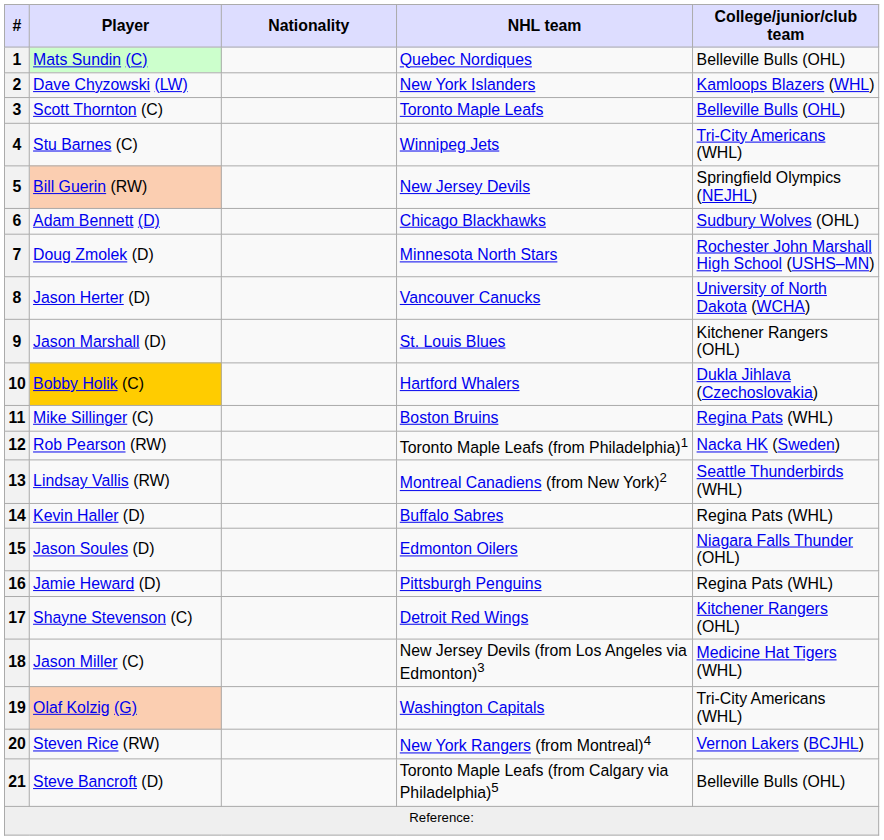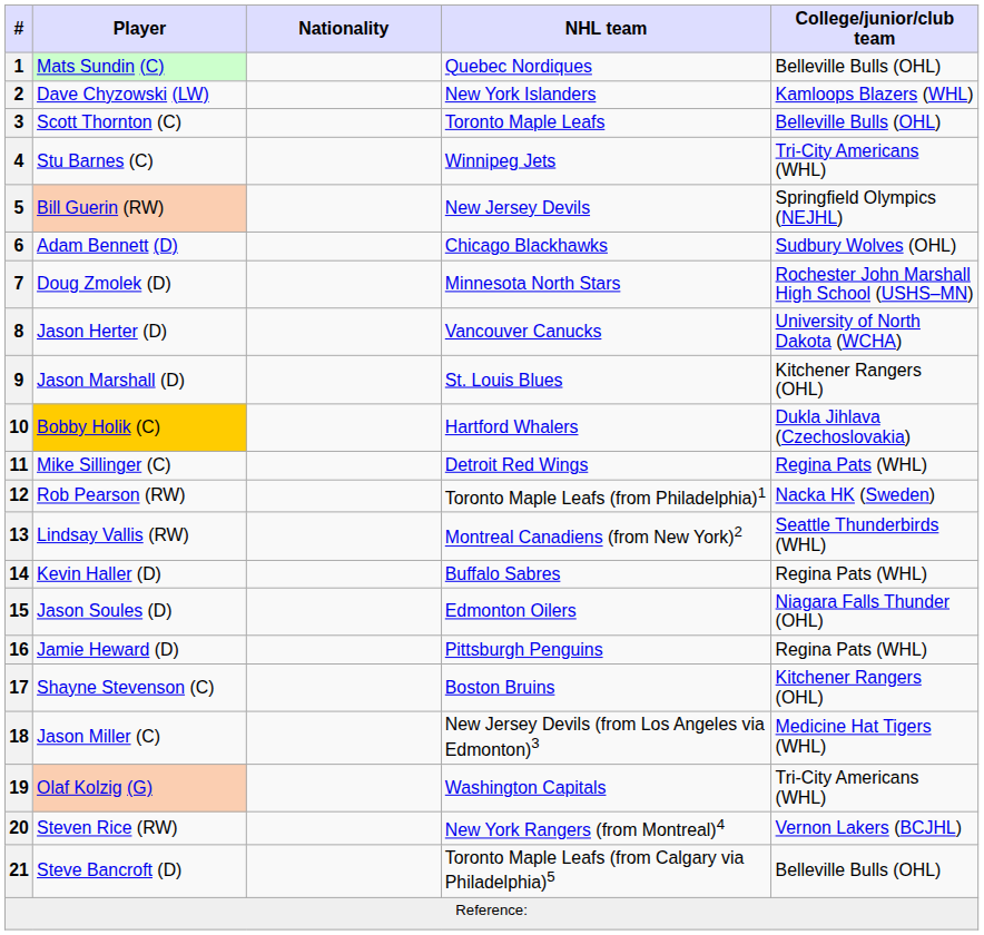11 | NHL team: Boston Bruins -> Detroit Red Wings
17 | NHL team: Detroit Red Wings -> Boston Bruins
